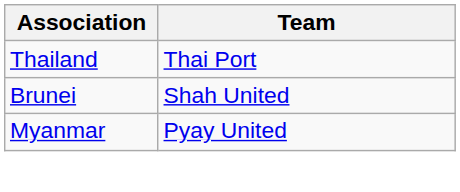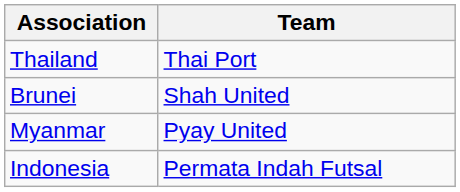+ row: Indonesia | Permata Indah Futsal
